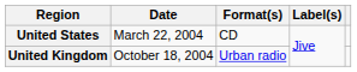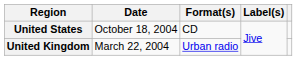United States | Date: March 22, 2004 -> October 18, 2004
United Kingdom | Date: October 18, 2004 -> March 22, 2004
